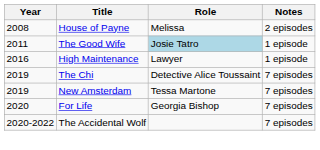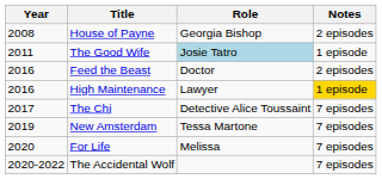House of Payne | Role: Melissa -> Georgia Bishop
+ row: 2016 | Feed the Beast | Doctor | 2 episodes
High Maintenance | Notes: no background -> gold background
The Chi | Year: 2019 -> 2017
For Life | Role: Georgia Bishop -> Melissa
